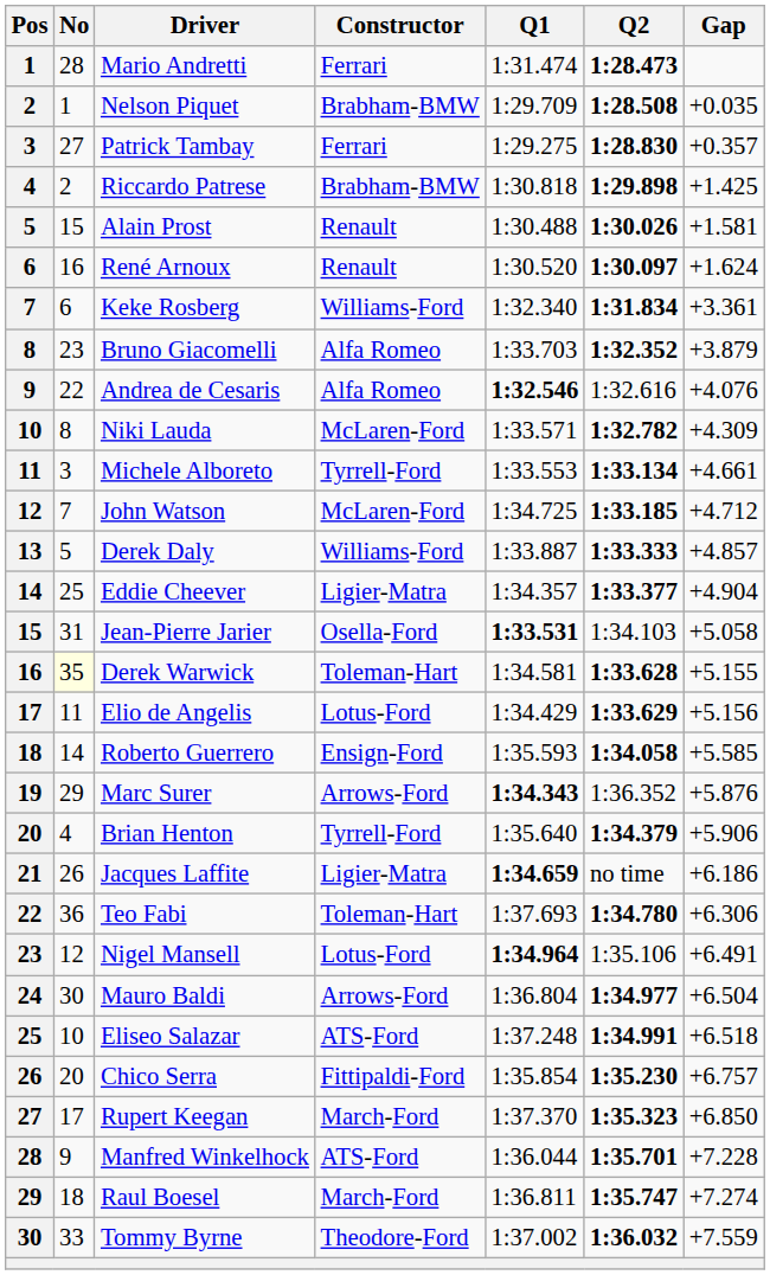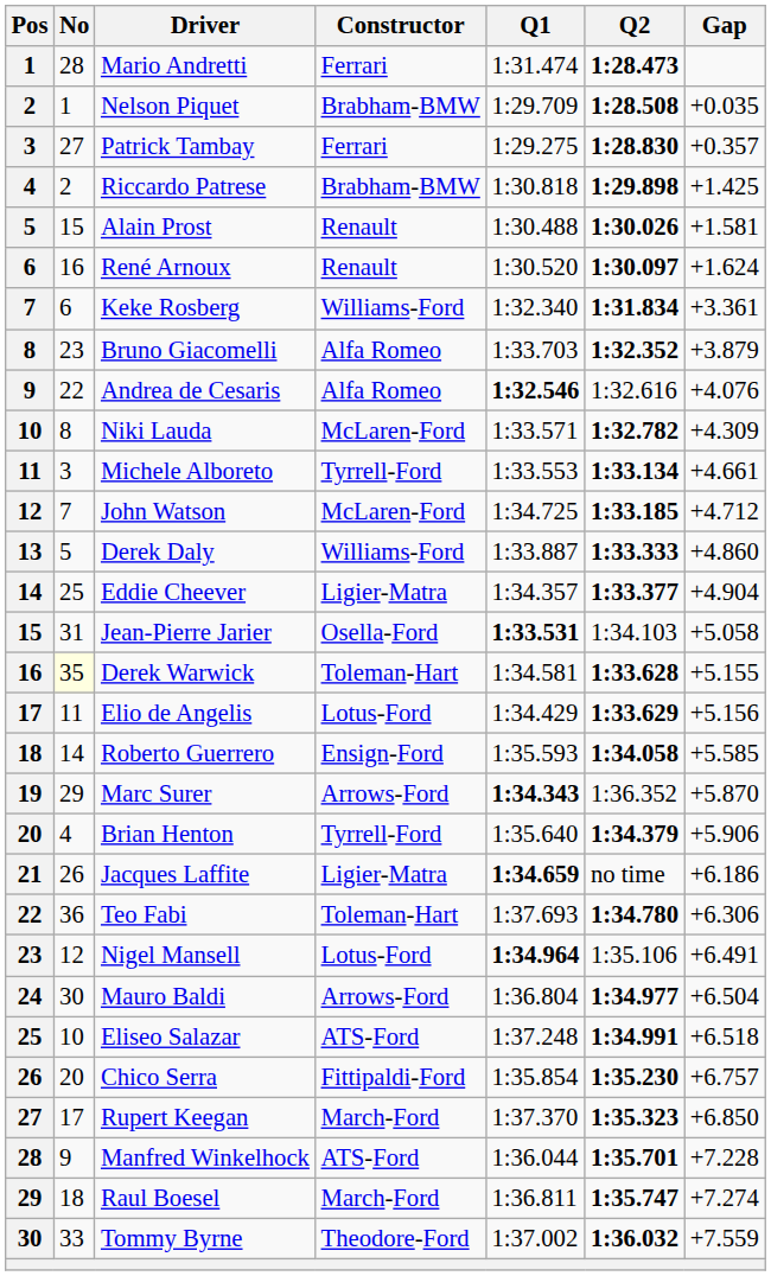Derek Daly | Gap: +4.857 -> +4.860
Marc Surer | Gap: +5.876 -> +5.870
